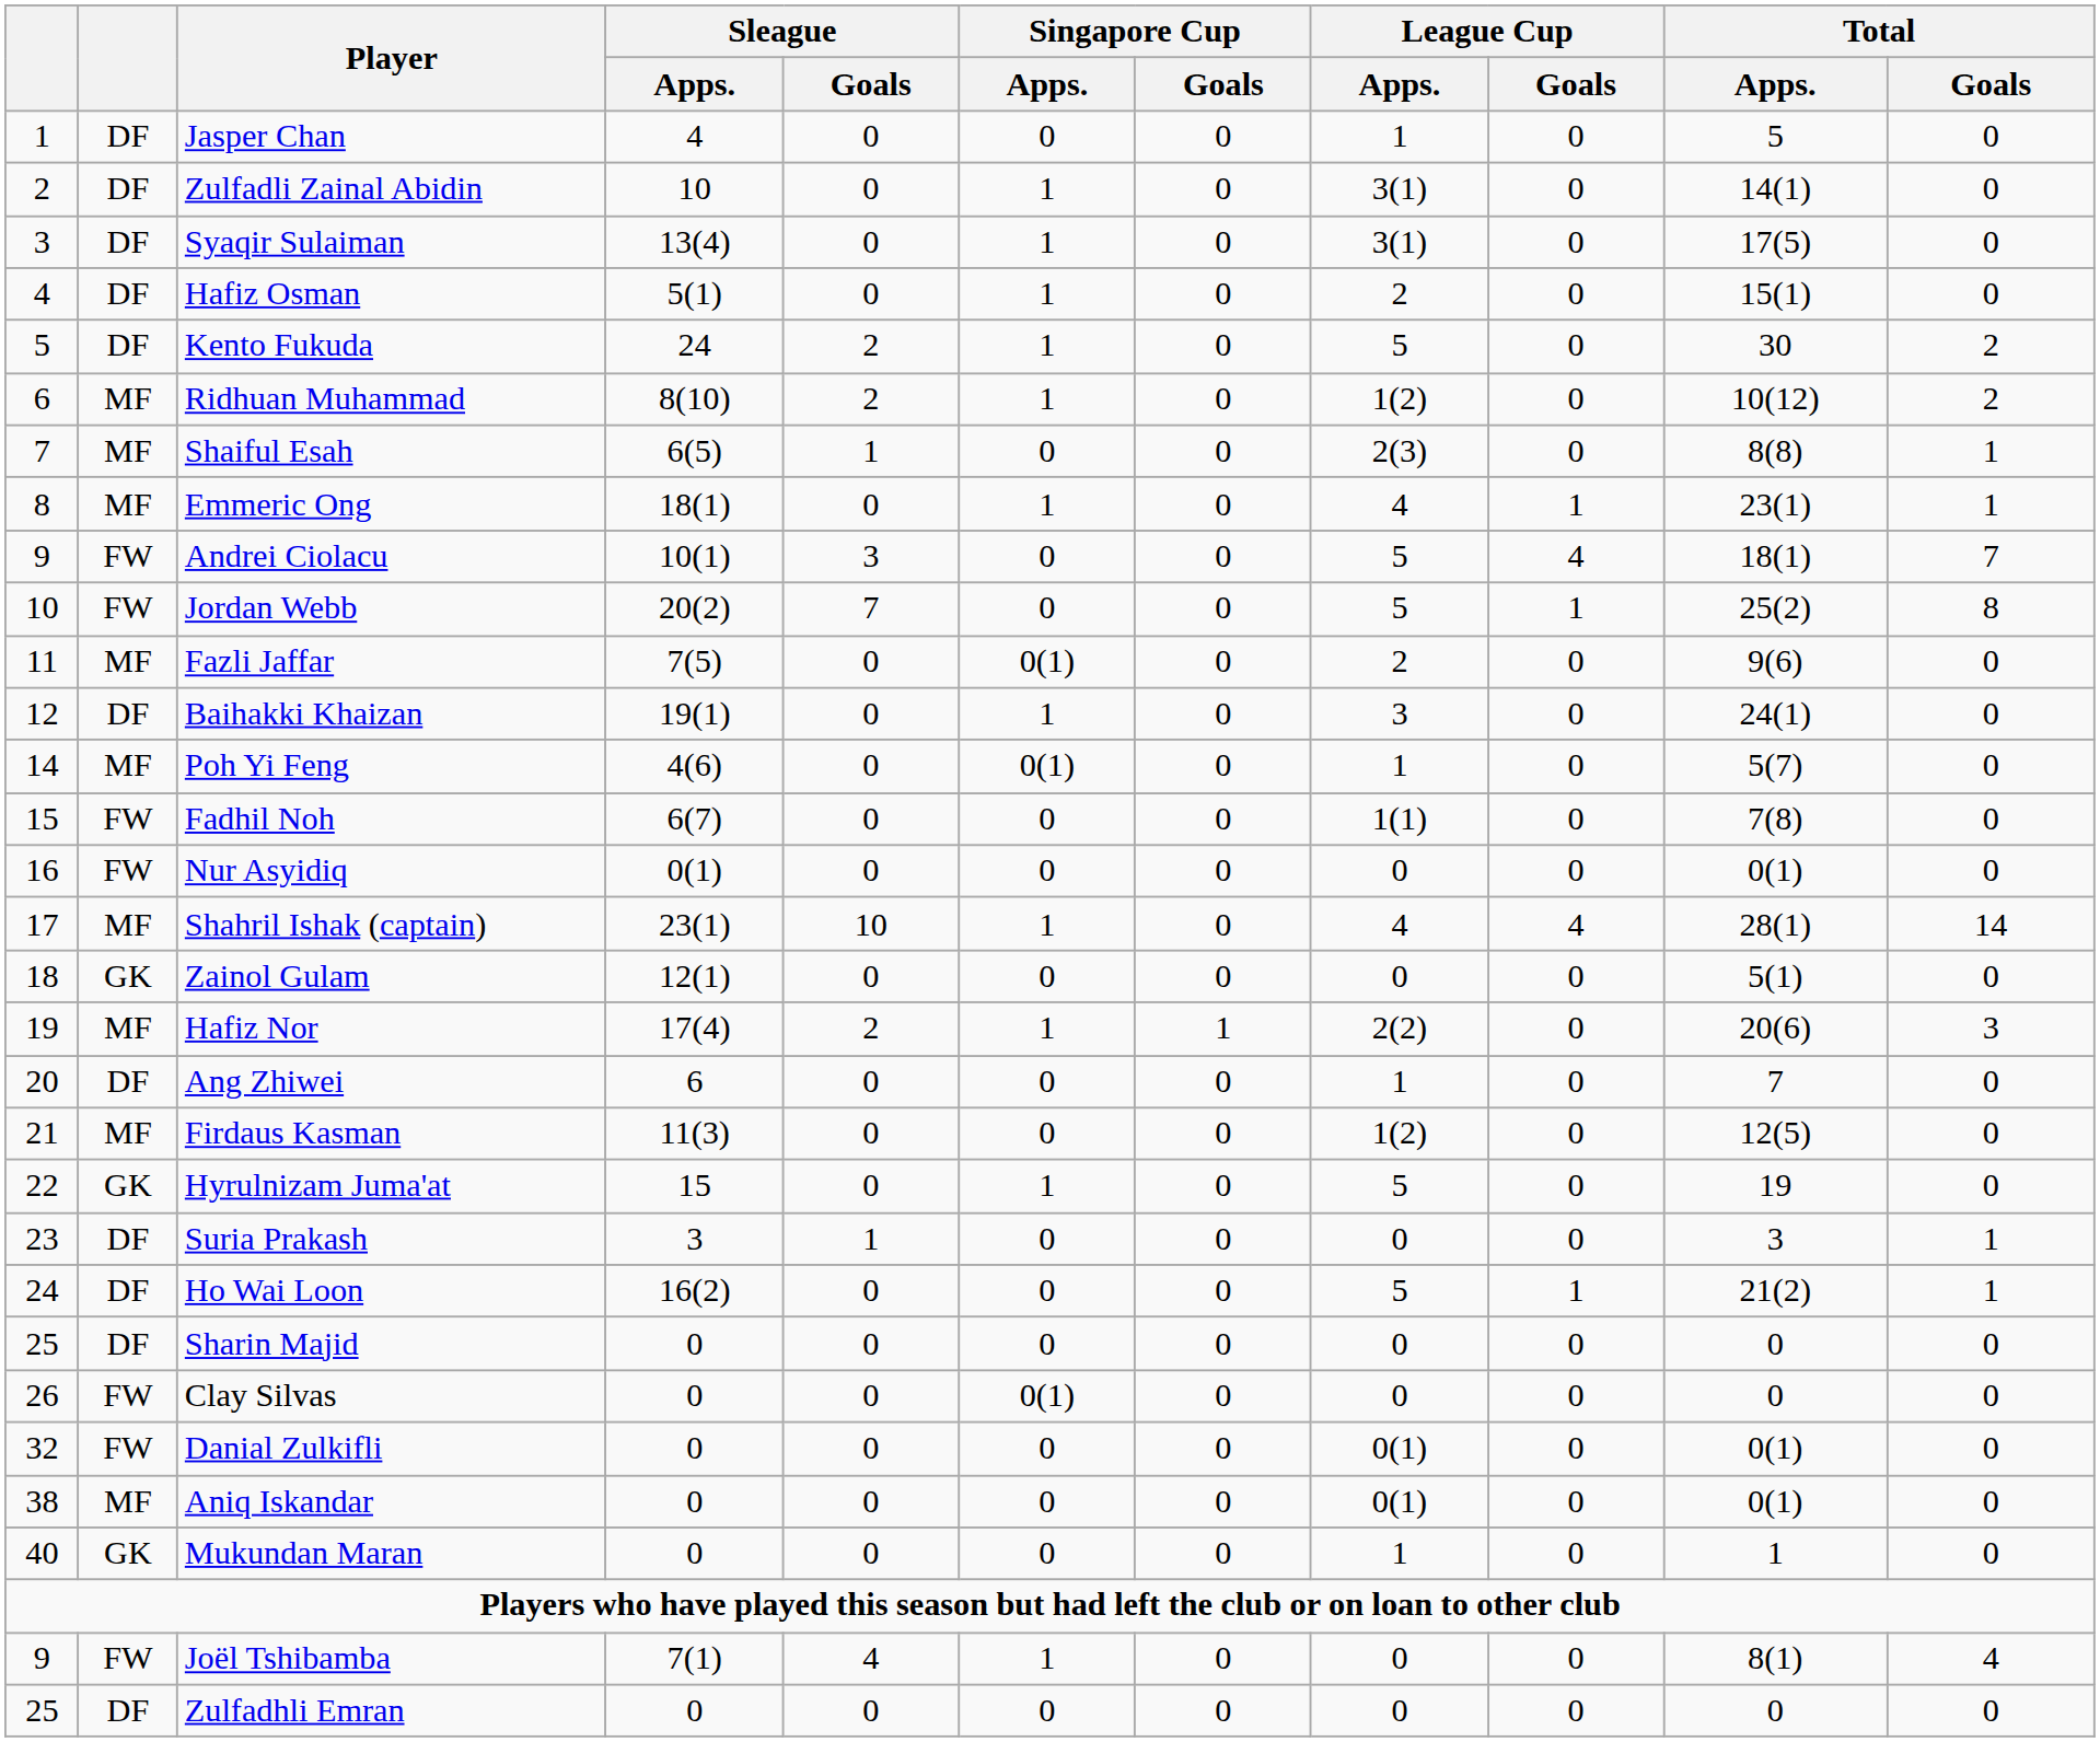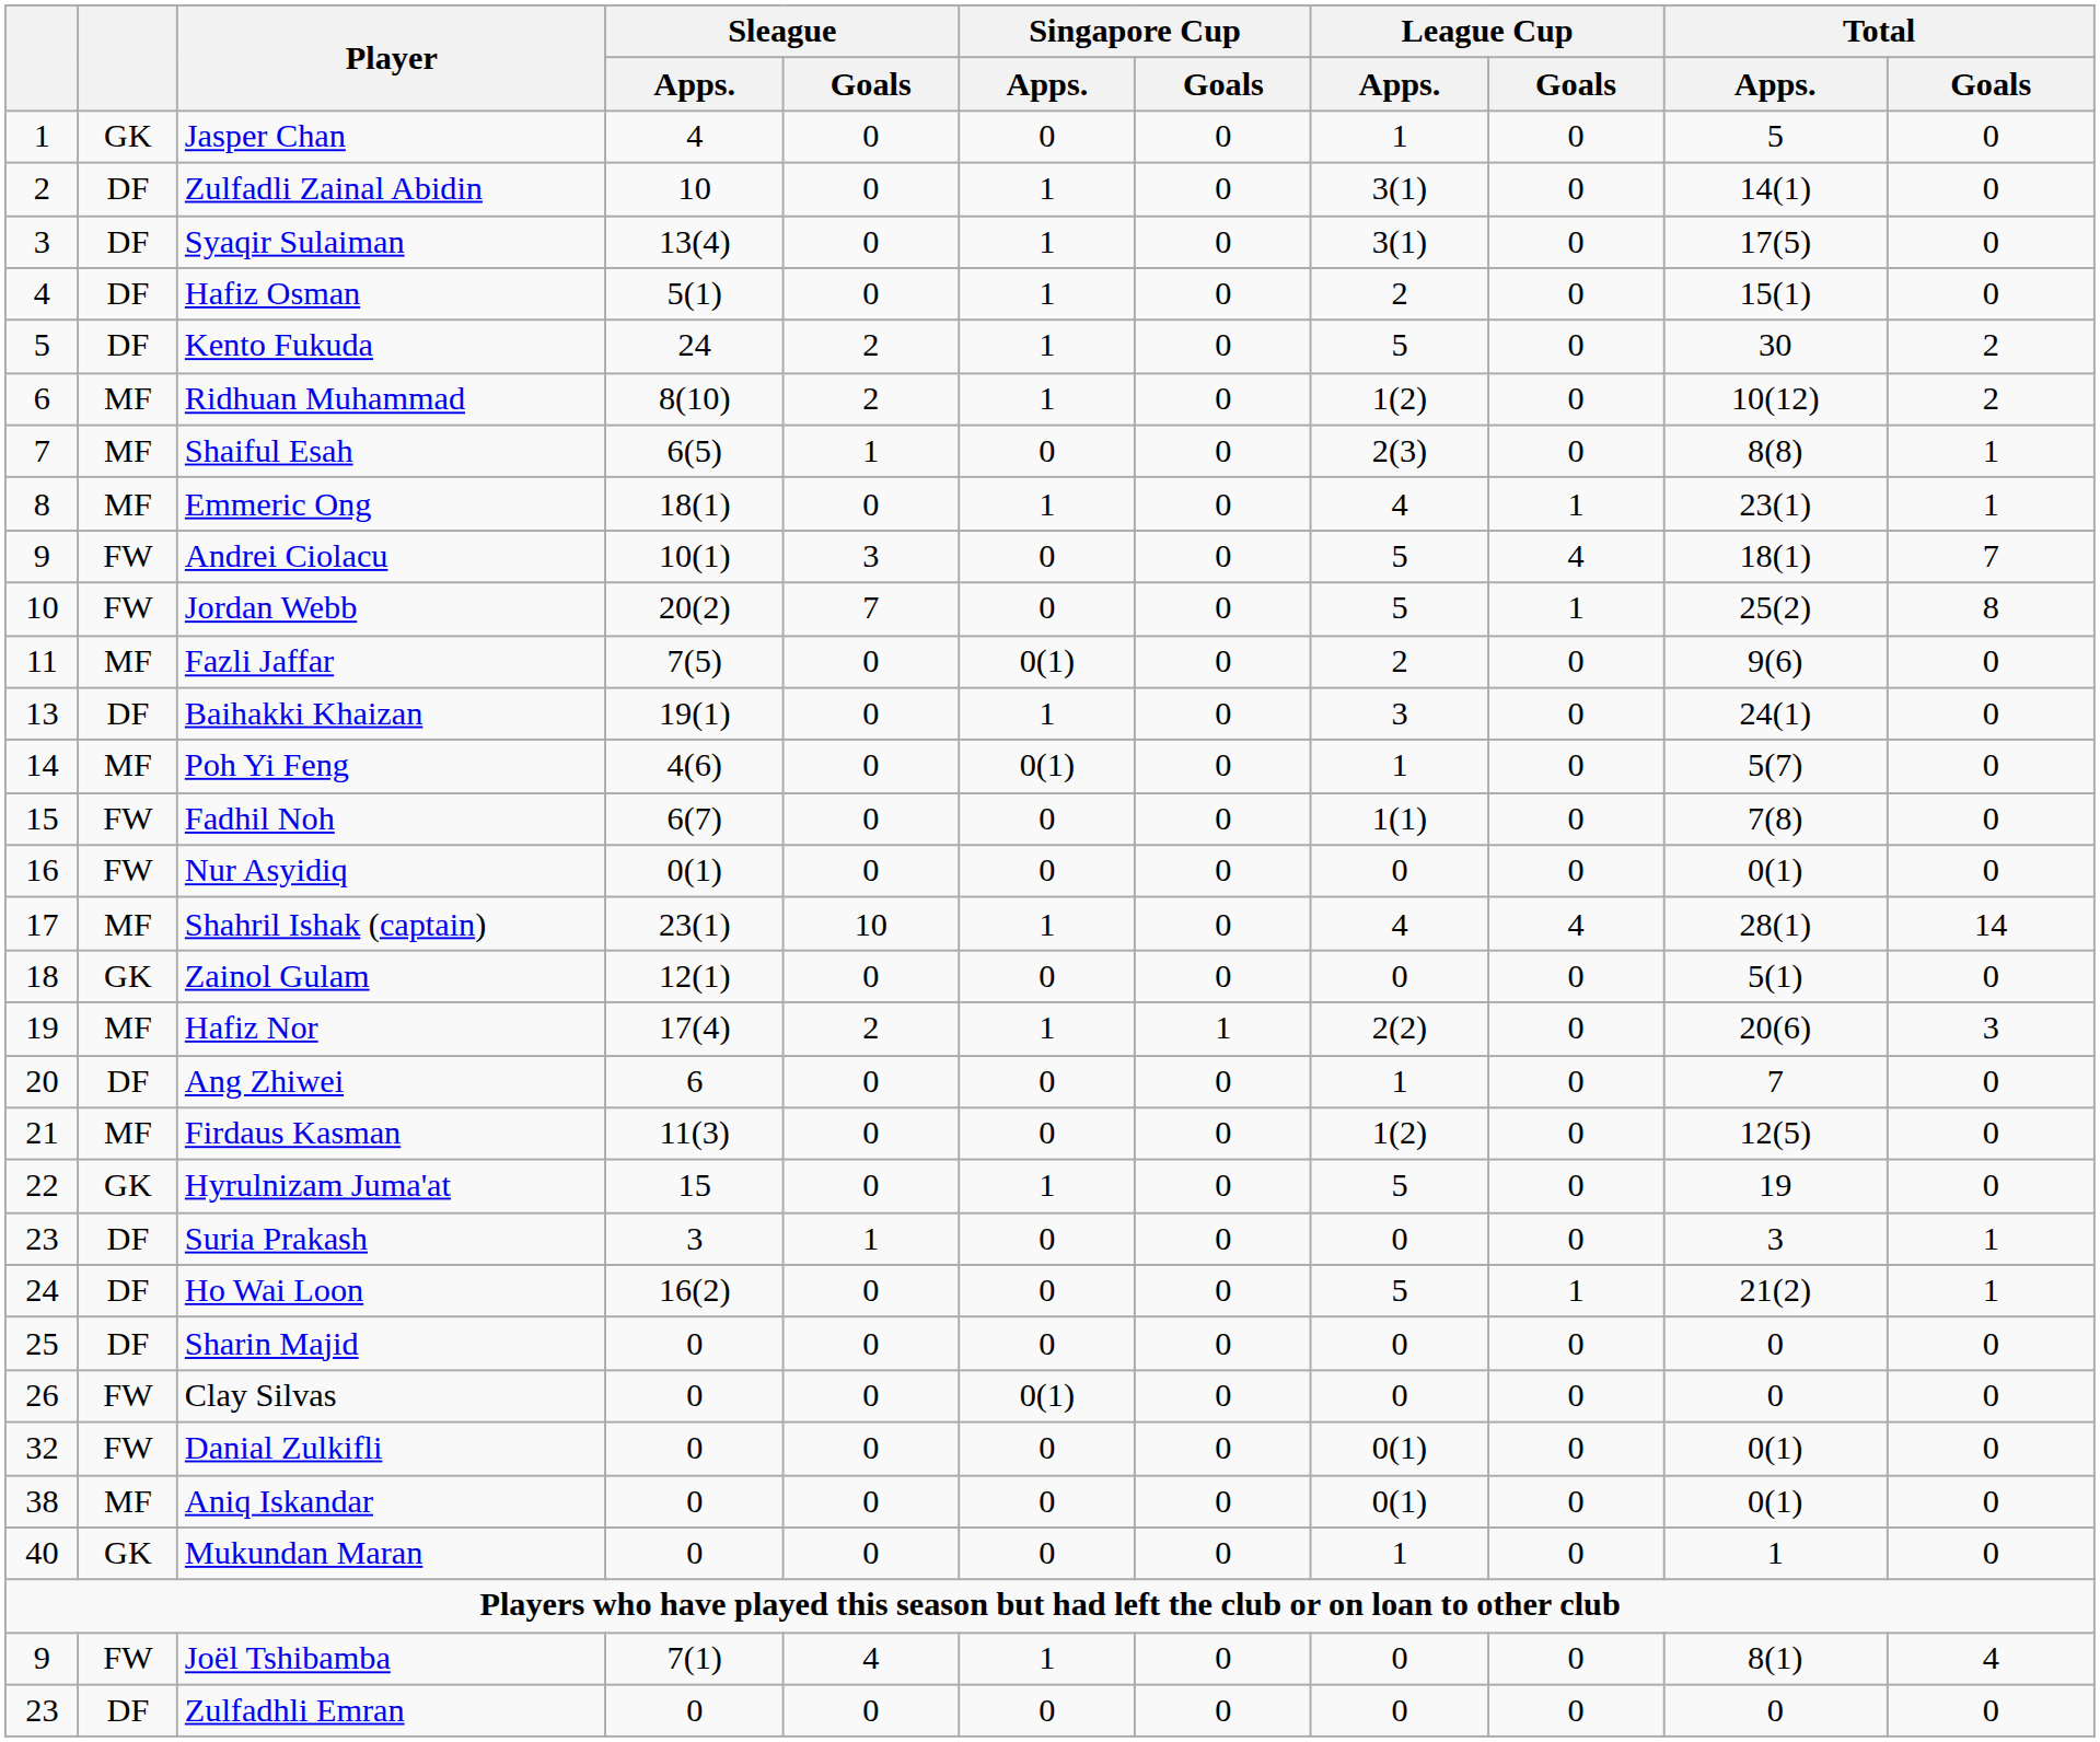Jasper Chan | column 2: DF -> GK
Baihakki Khaizan | column 1: 12 -> 13
Zulfadhli Emran | column 1: 25 -> 23
